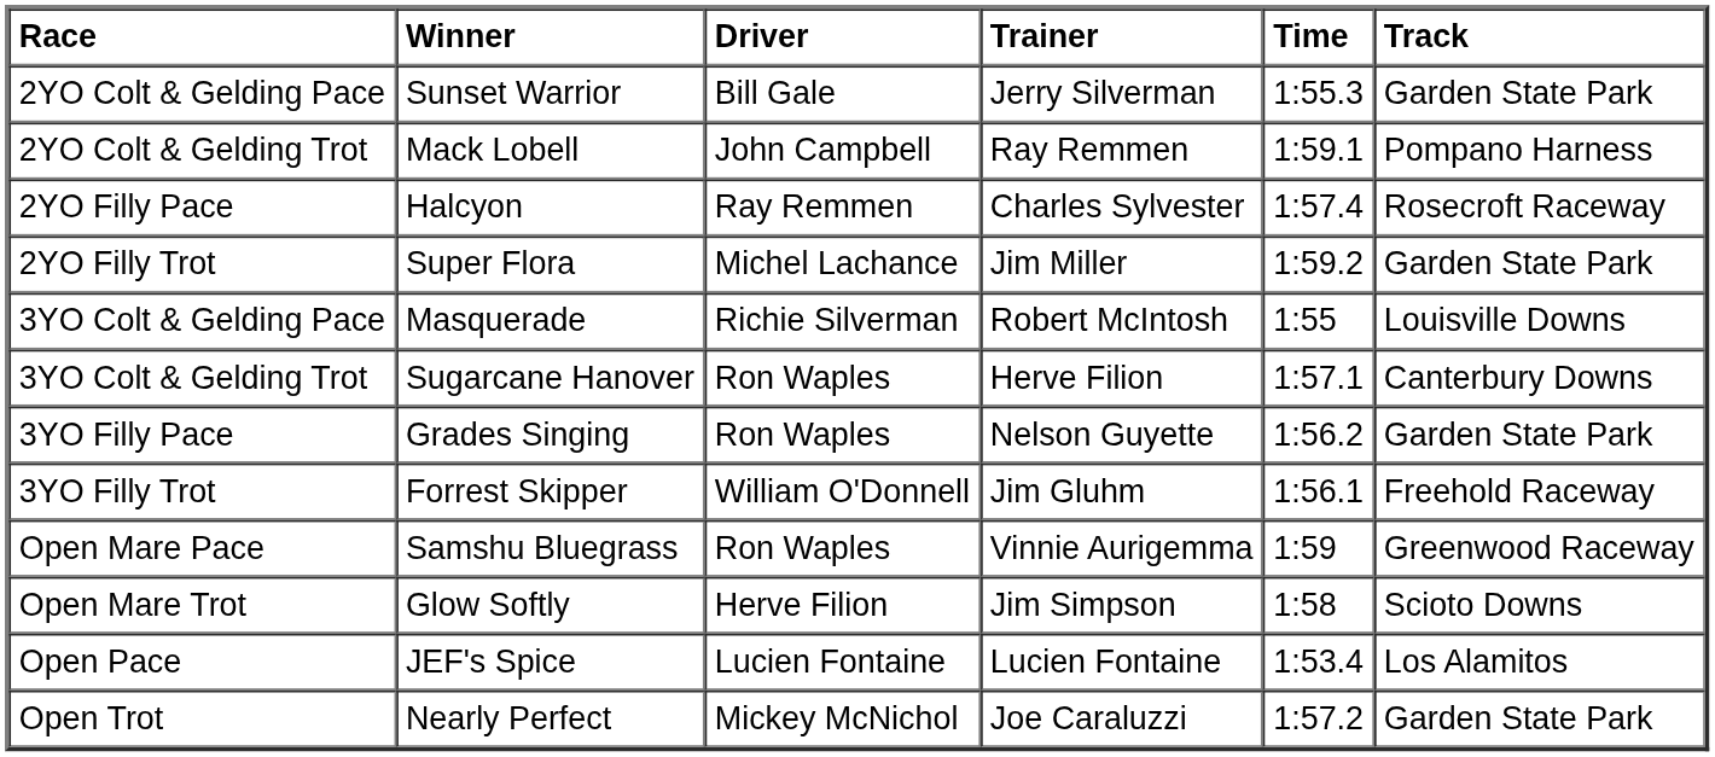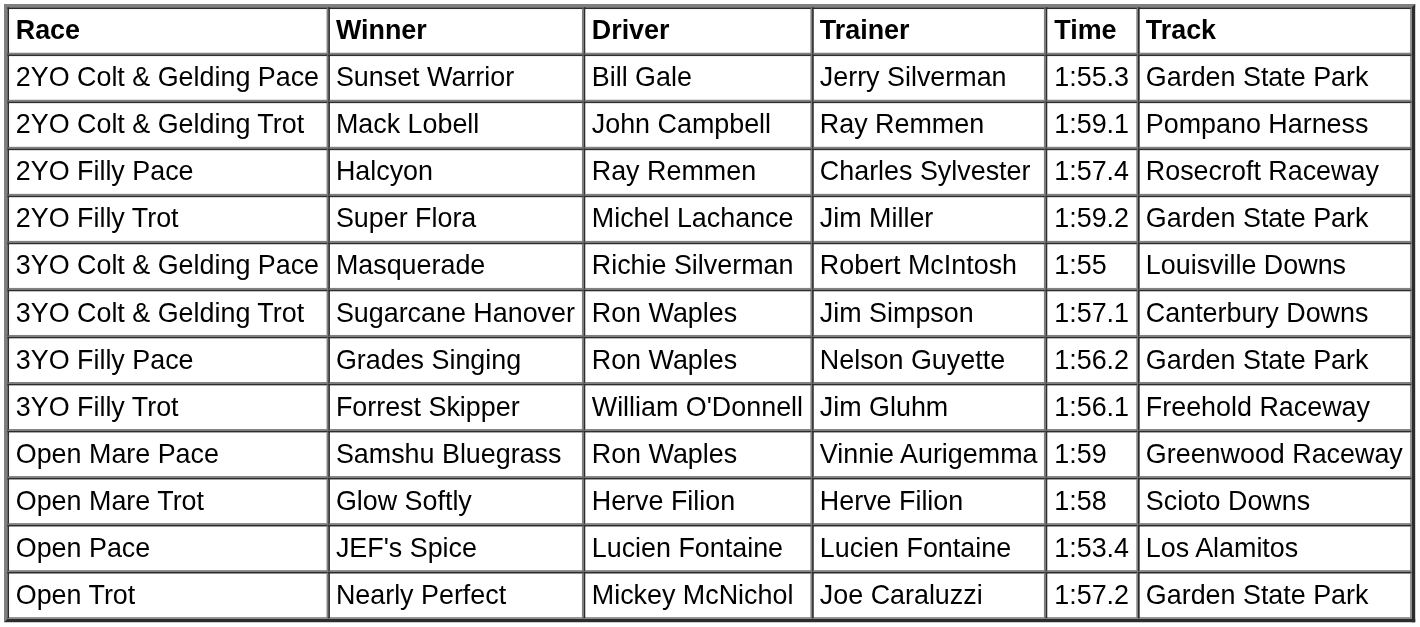3YO Colt & Gelding Trot | Trainer: Herve Filion -> Jim Simpson
Open Mare Trot | Trainer: Jim Simpson -> Herve Filion
